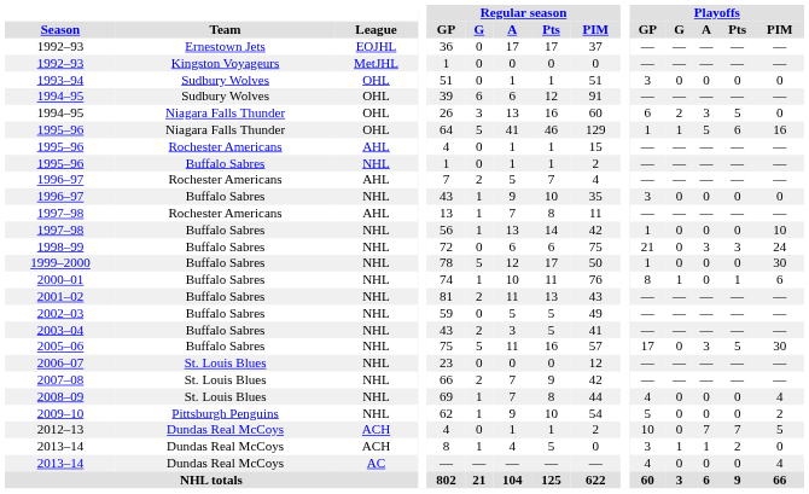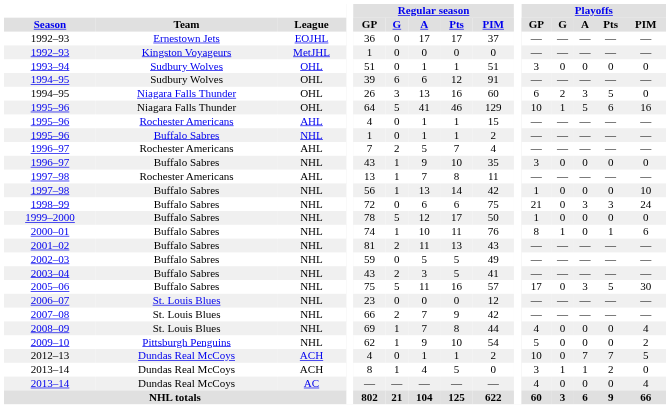1995–96 / Niagara Falls Thunder | Playoffs / GP: 1 -> 10
1999–2000 | Playoffs / PIM: 30 -> 0
